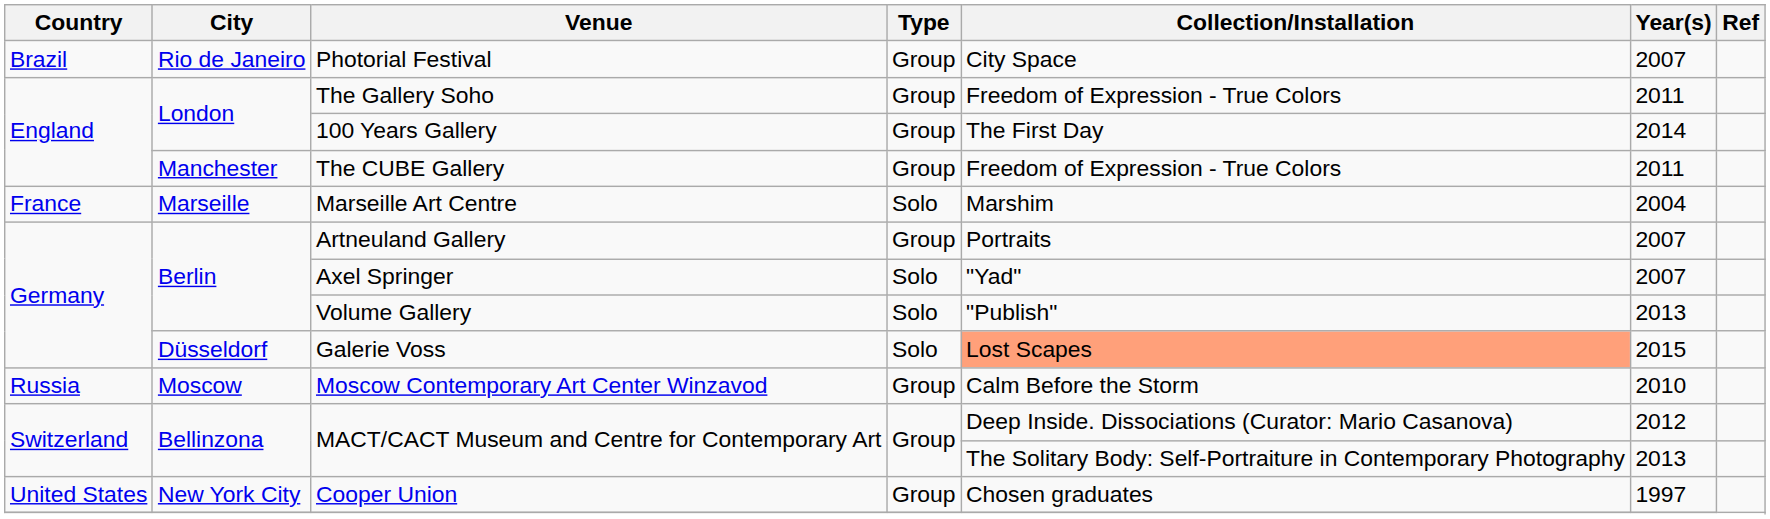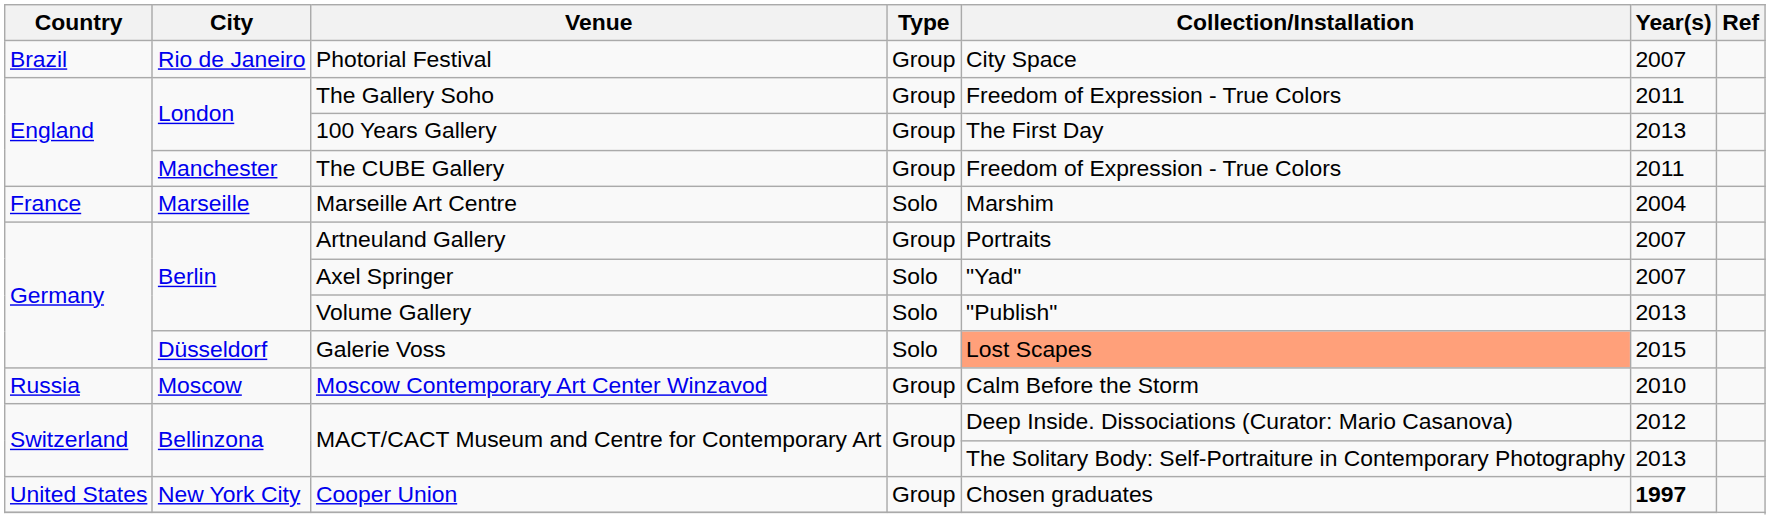100 Years Gallery | Year(s): 2014 -> 2013
Cooper Union | Year(s): normal -> bold
